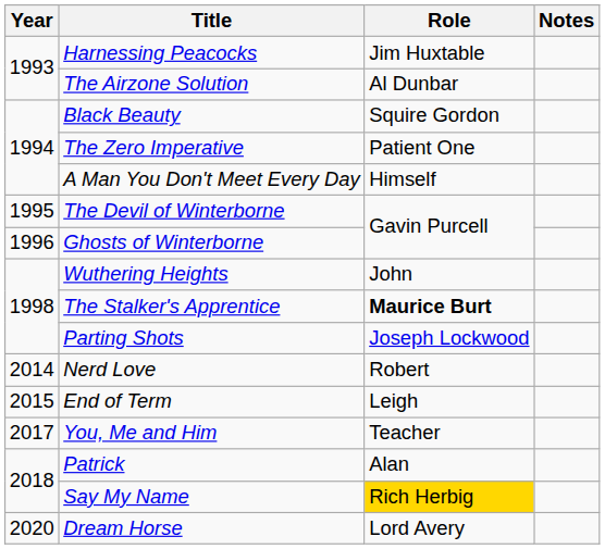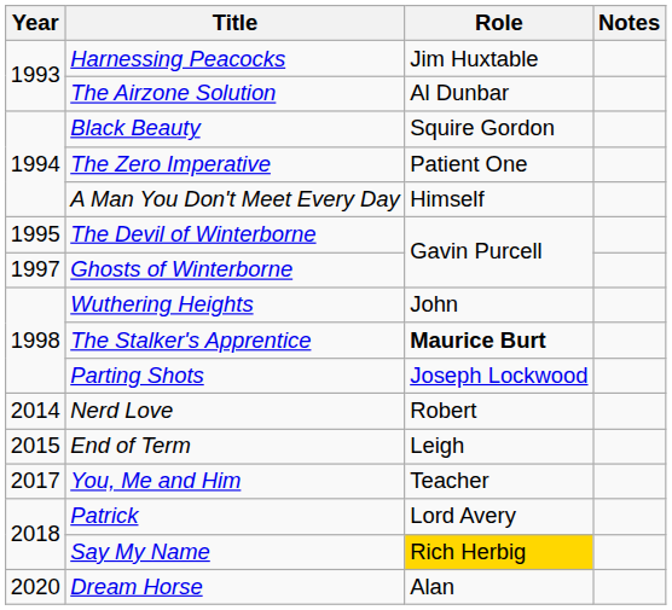Ghosts of Winterborne | Year: 1996 -> 1997
Patrick | Role: Alan -> Lord Avery
Dream Horse | Role: Lord Avery -> Alan
